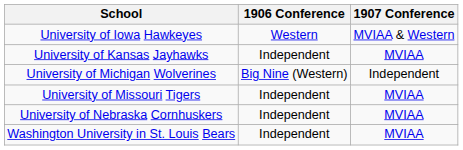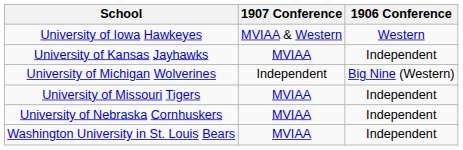columns swapped: 1906 Conference <-> 1907 Conference
